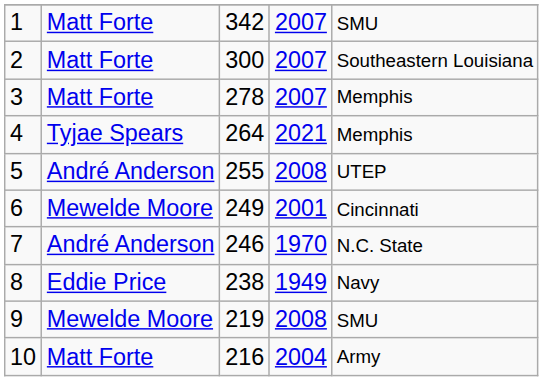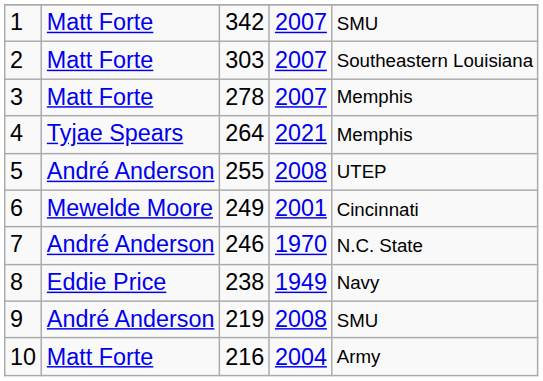2 | column 3: 300 -> 303
9 | column 2: Mewelde Moore -> André Anderson
